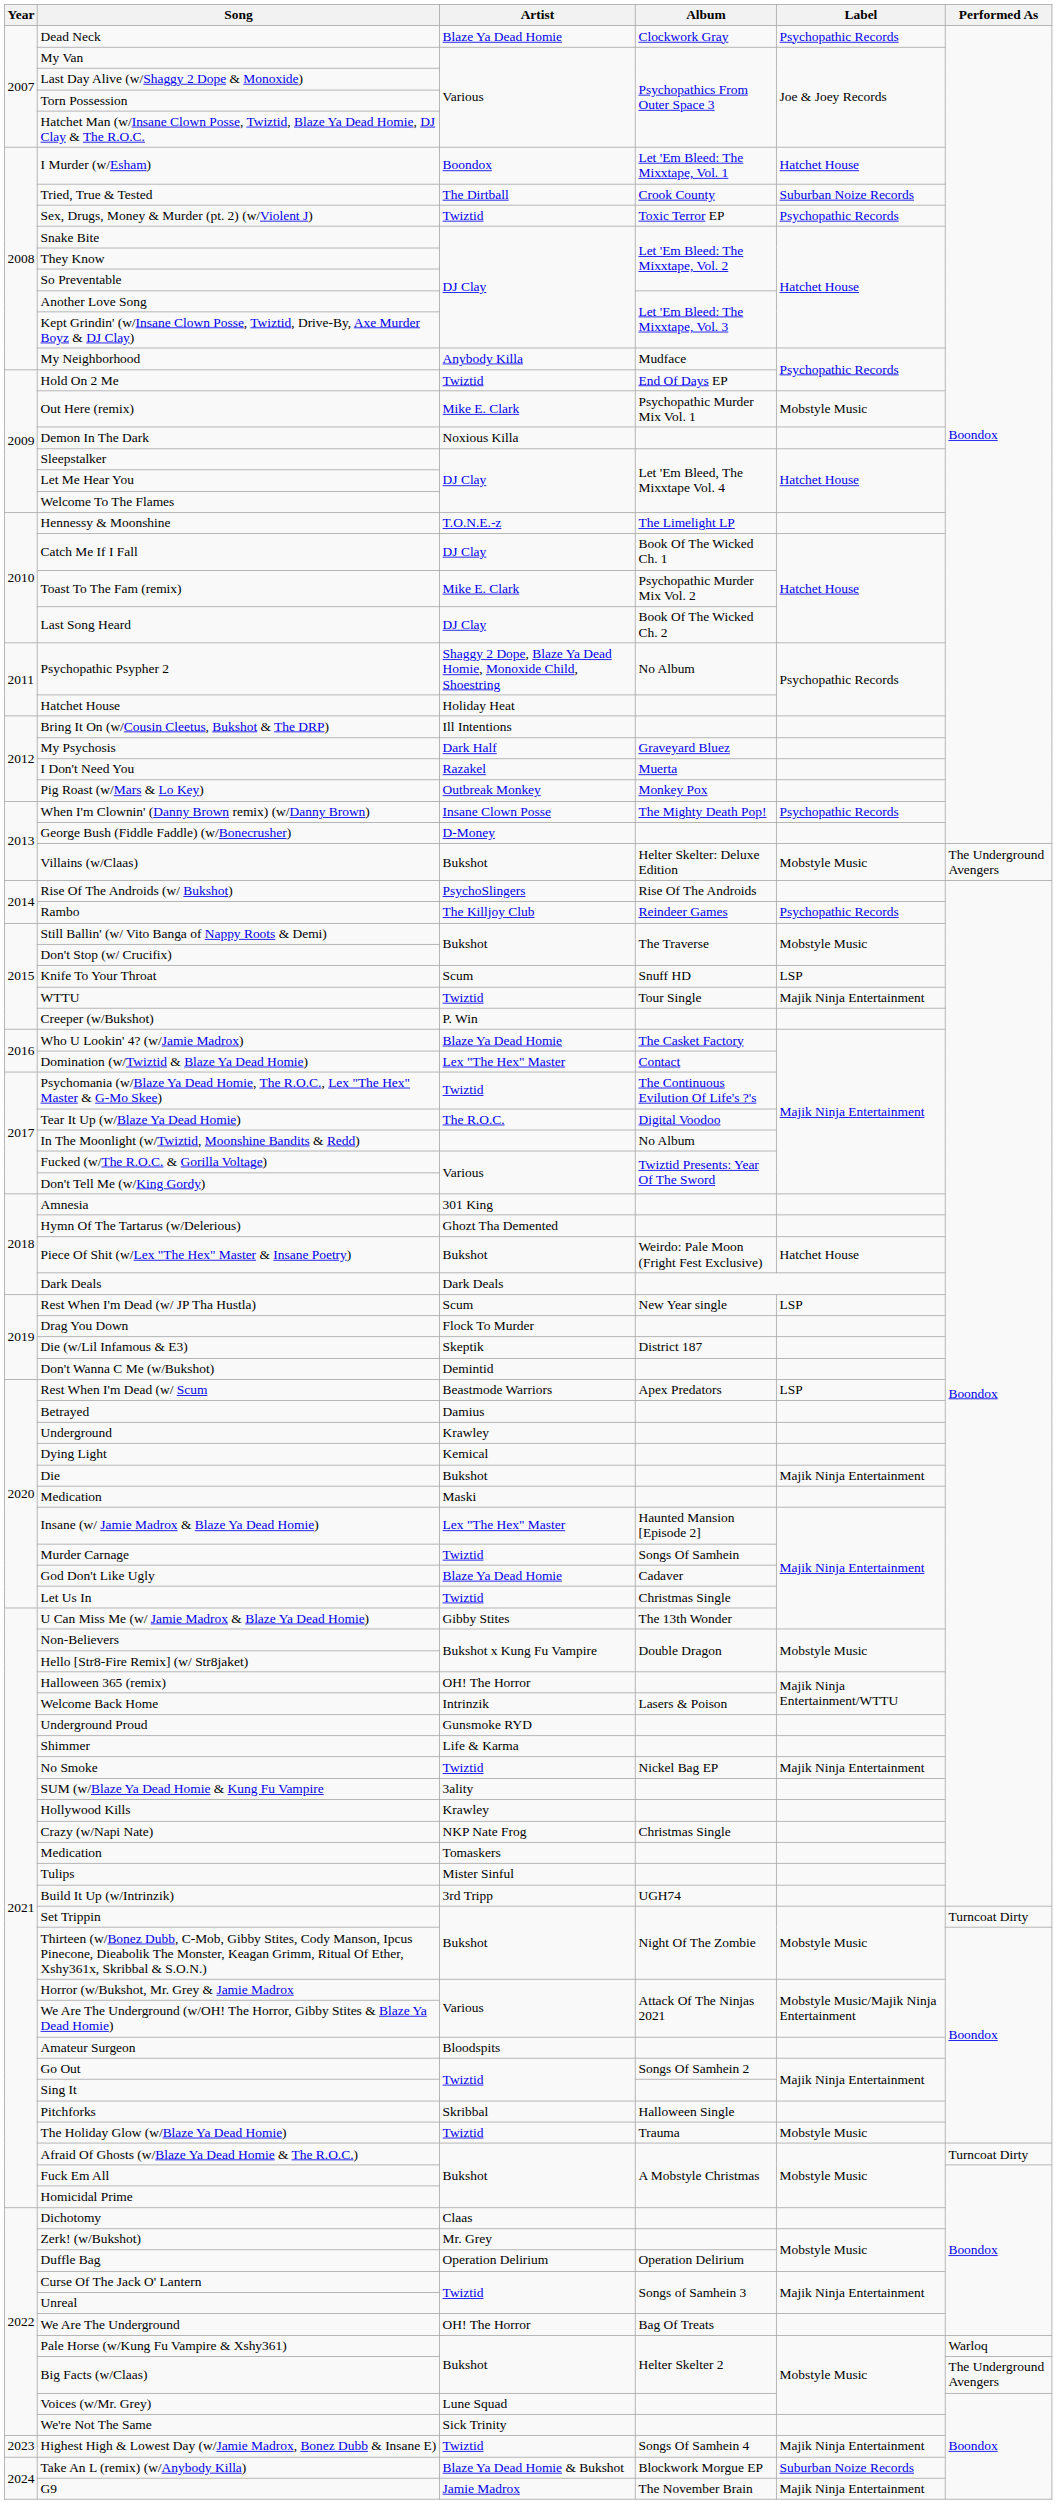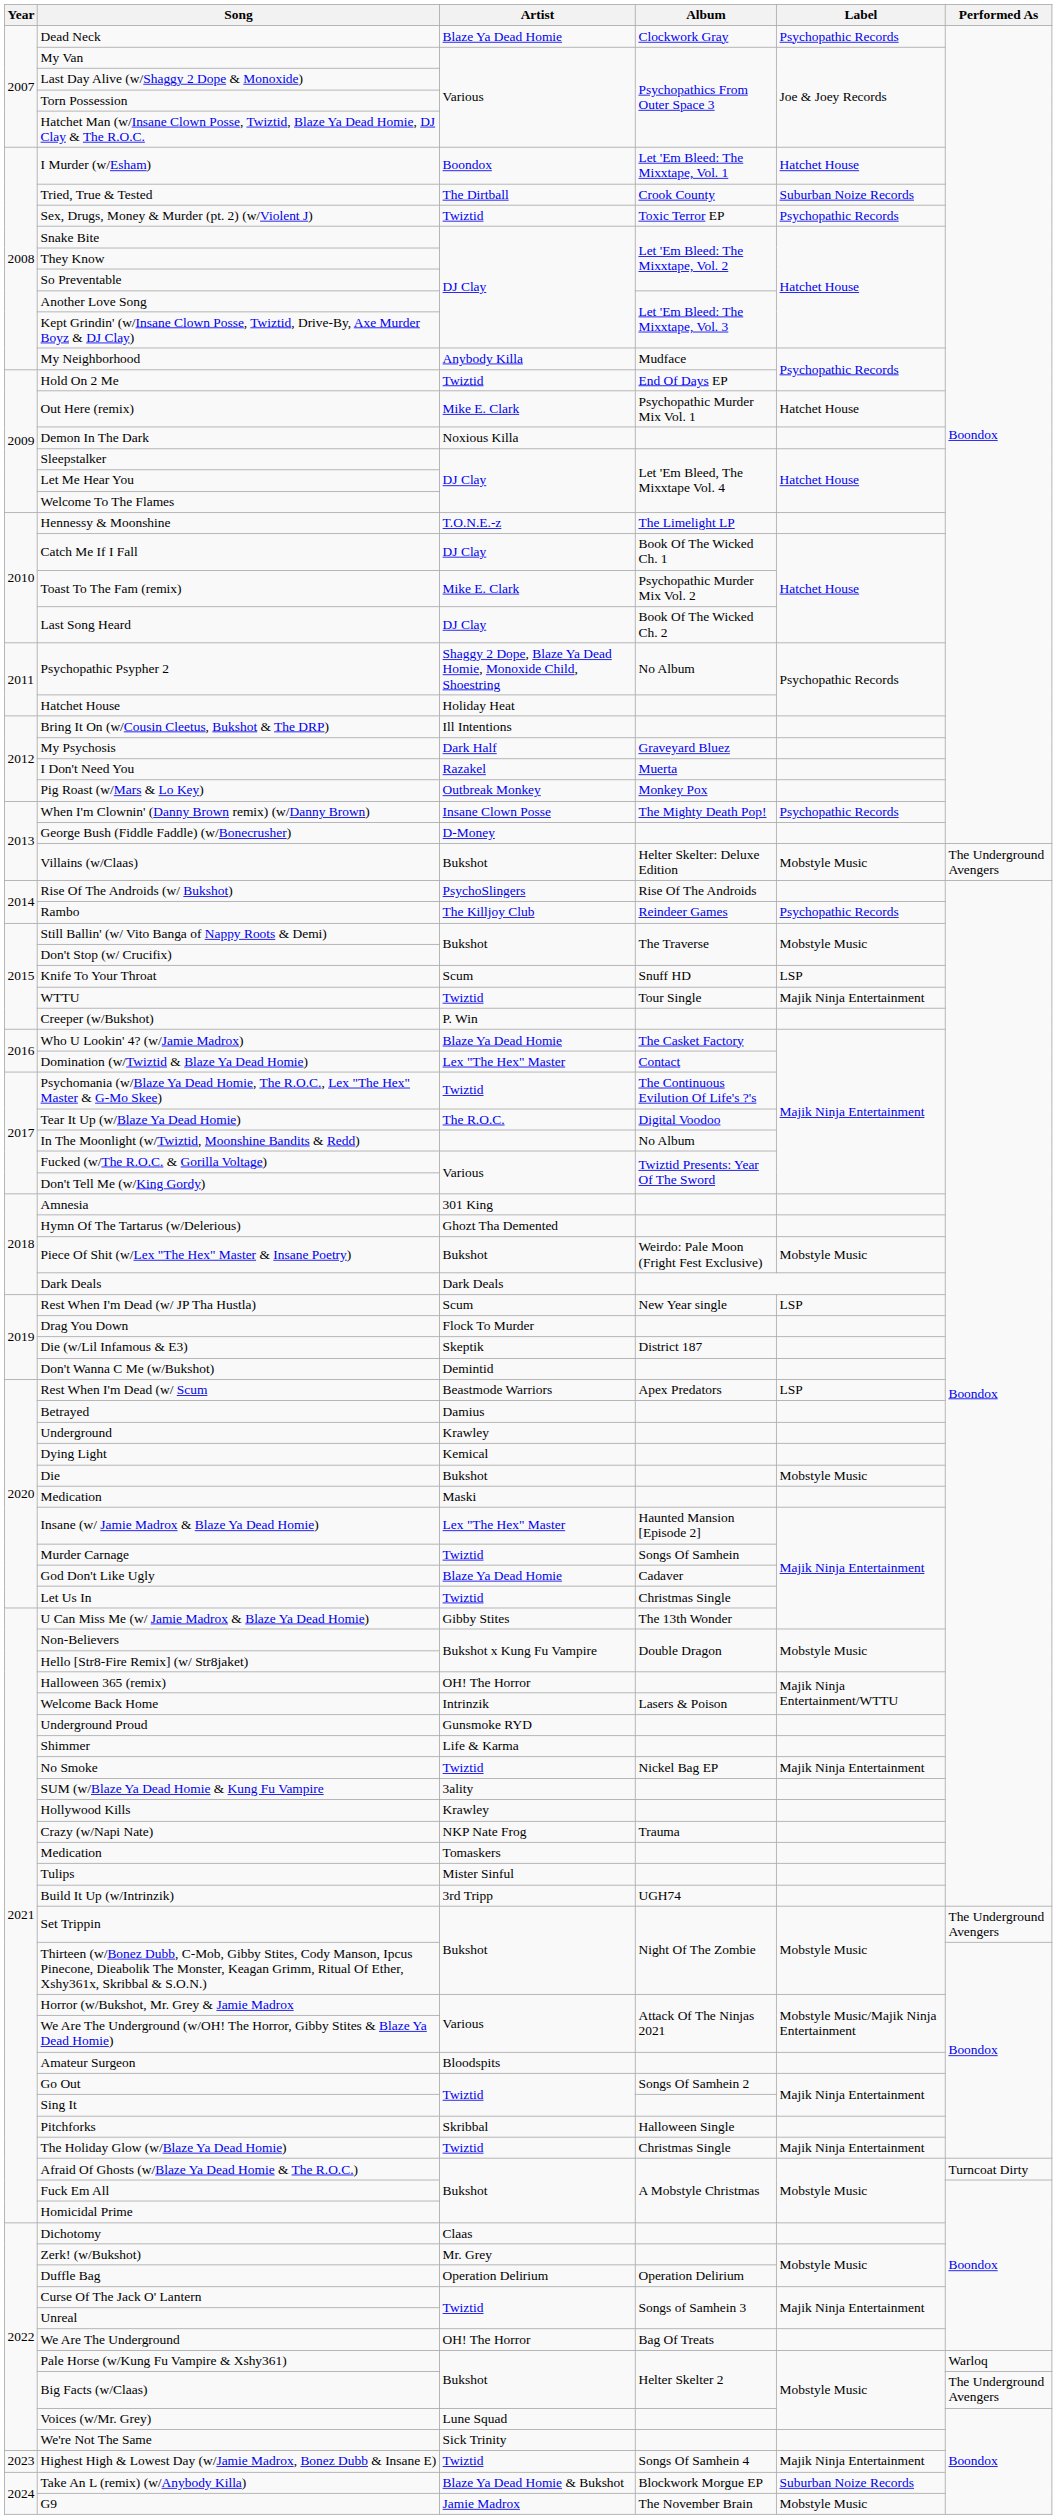Out Here (remix) | Label: Mobstyle Music -> Hatchet House
Piece Of Shit (w/Lex "The Hex" Master & Insane Poetry) | Label: Hatchet House -> Mobstyle Music
Die | Label: Majik Ninja Entertainment -> Mobstyle Music
Crazy (w/Napi Nate) | Album: Christmas Single -> Trauma
Set Trippin | Performed As: Turncoat Dirty -> The Underground Avengers
The Holiday Glow (w/Blaze Ya Dead Homie) | Album: Trauma -> Christmas Single
The Holiday Glow (w/Blaze Ya Dead Homie) | Label: Mobstyle Music -> Majik Ninja Entertainment
G9 | Label: Majik Ninja Entertainment -> Mobstyle Music
